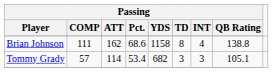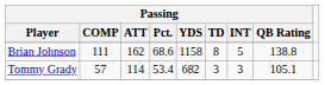Brian Johnson | Passing / INT: 4 -> 5
